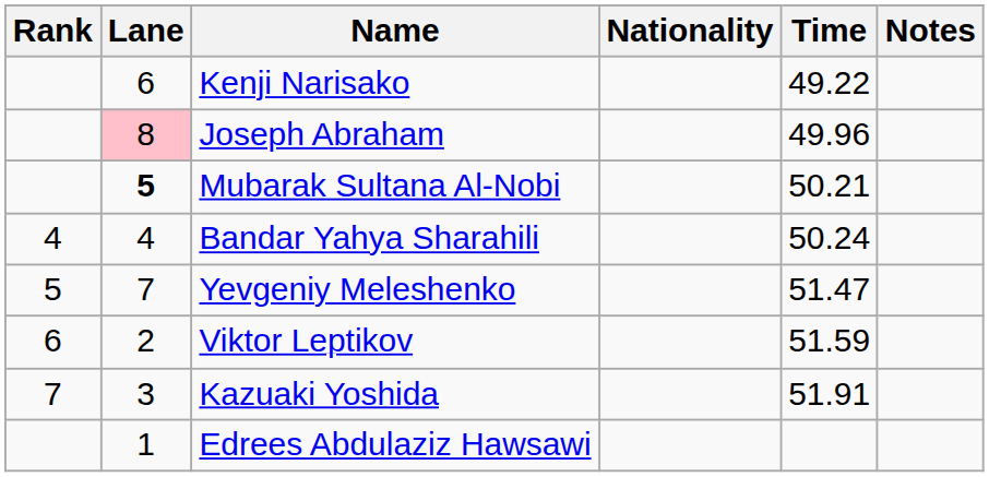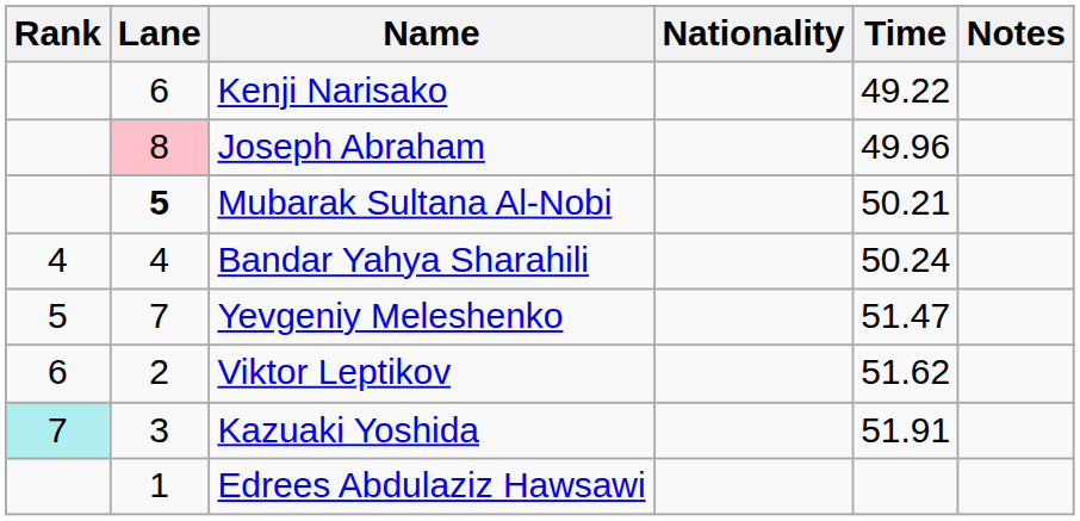Viktor Leptikov | Time: 51.59 -> 51.62
Kazuaki Yoshida | Rank: no background -> paleturquoise background
